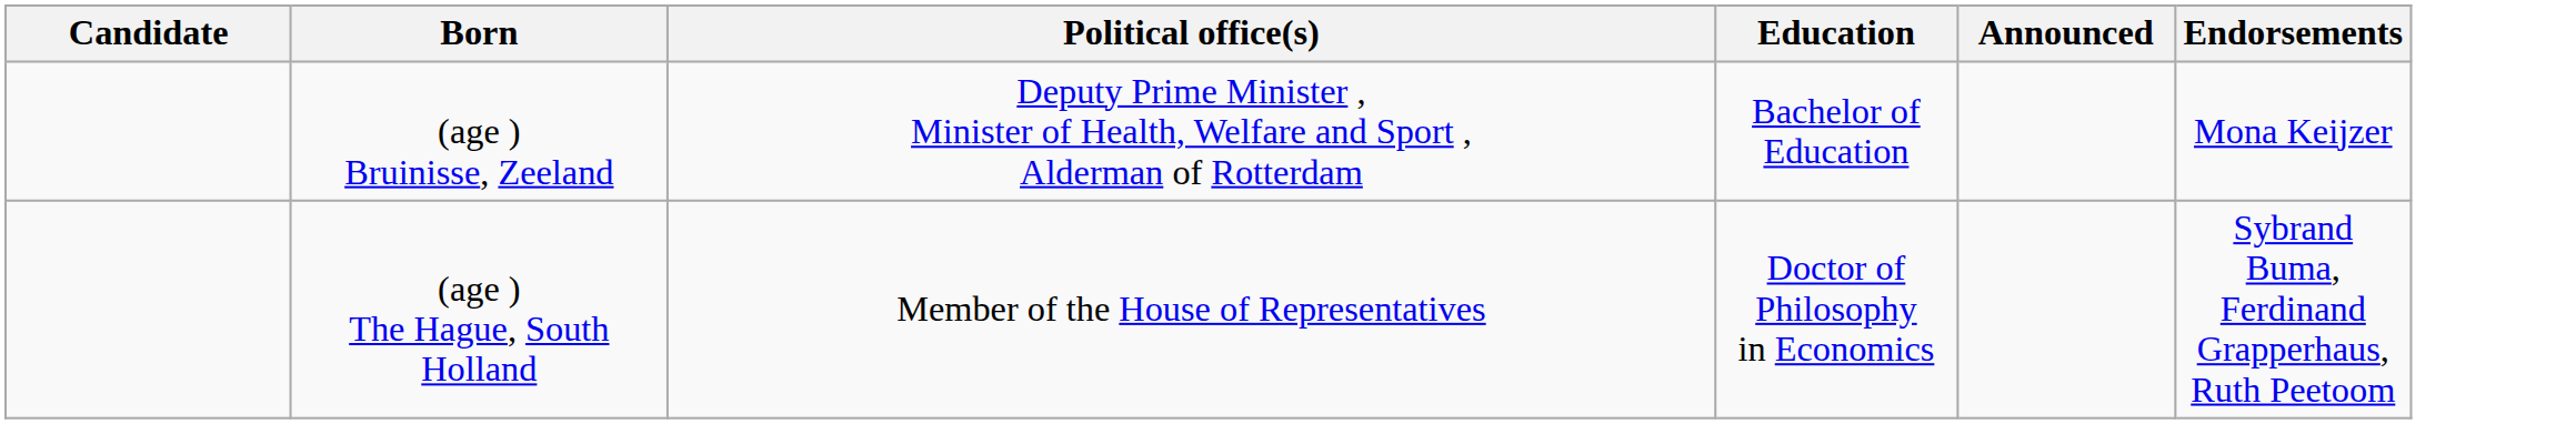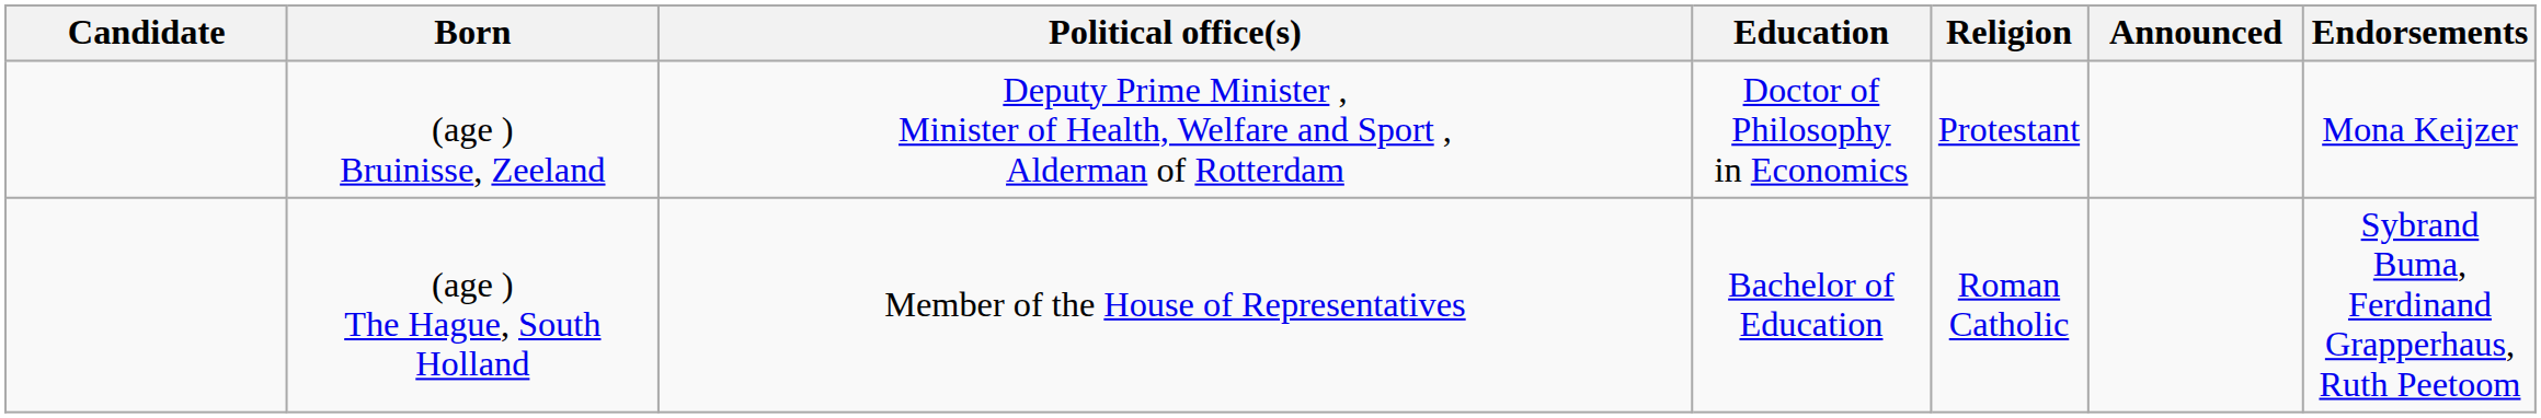+ column: Religion | Protestant | Roman Catholic
(age ) Bruinisse, Zeeland | Education: Bachelor of Education -> Doctor of Philosophy in Economics
(age ) The Hague, South Holland | Education: Doctor of Philosophy in Economics -> Bachelor of Education
